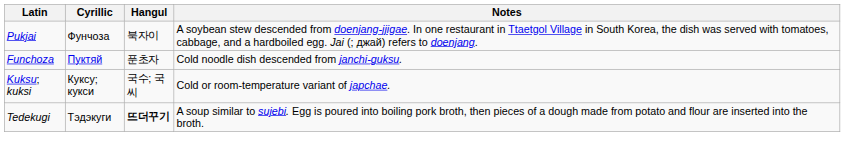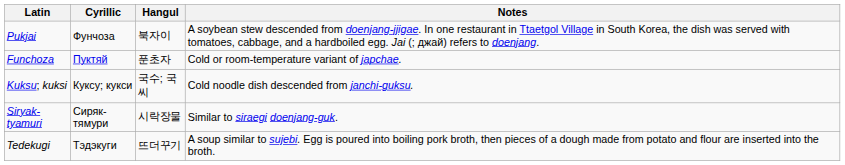Funchoza | Notes: Cold noodle dish descended from janchi-guksu. -> Cold or room-temperature variant of japchae.
Kuksu; kuksi | Notes: Cold or room-temperature variant of japchae. -> Cold noodle dish descended from janchi-guksu.
+ row: Siryak-tyamuri | Сиряк-тямури | 시락장물 | Similar to siraegi doenjang-guk.
Tedekugi | Hangul: bold -> normal
